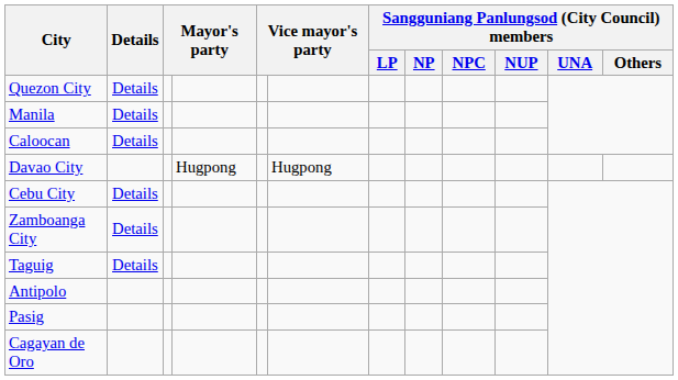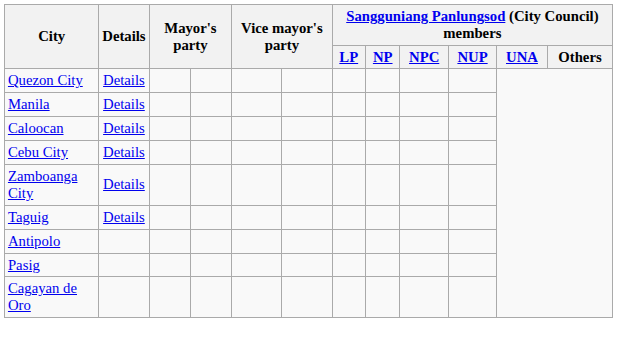- row: Davao City | Hugpong | Hugpong
